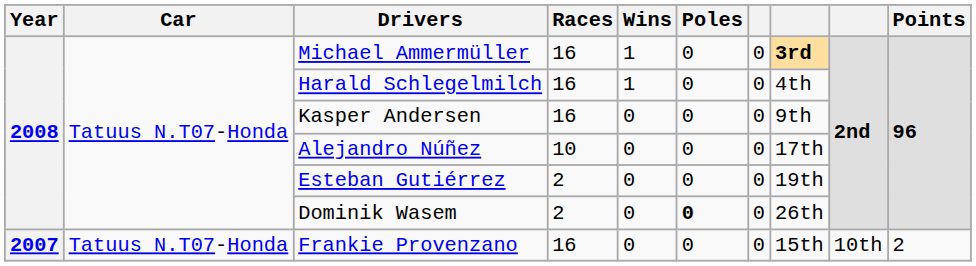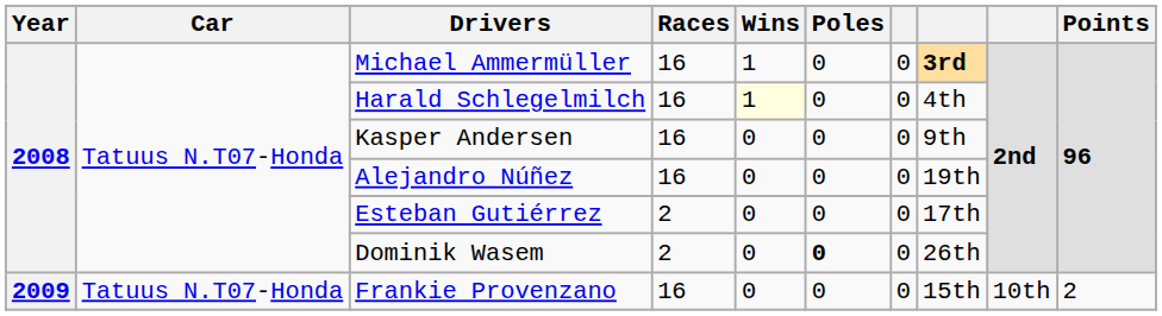Harald Schlegelmilch | Wins: no background -> lightyellow background
Alejandro Núñez | Races: 10 -> 16
Alejandro Núñez | column 8: 17th -> 19th
Esteban Gutiérrez | column 8: 19th -> 17th
Frankie Provenzano | Year: 2007 -> 2009
